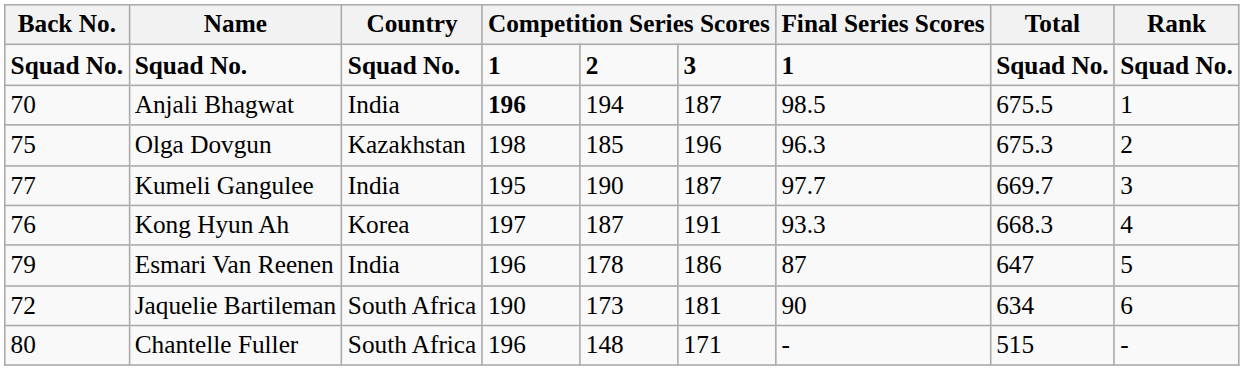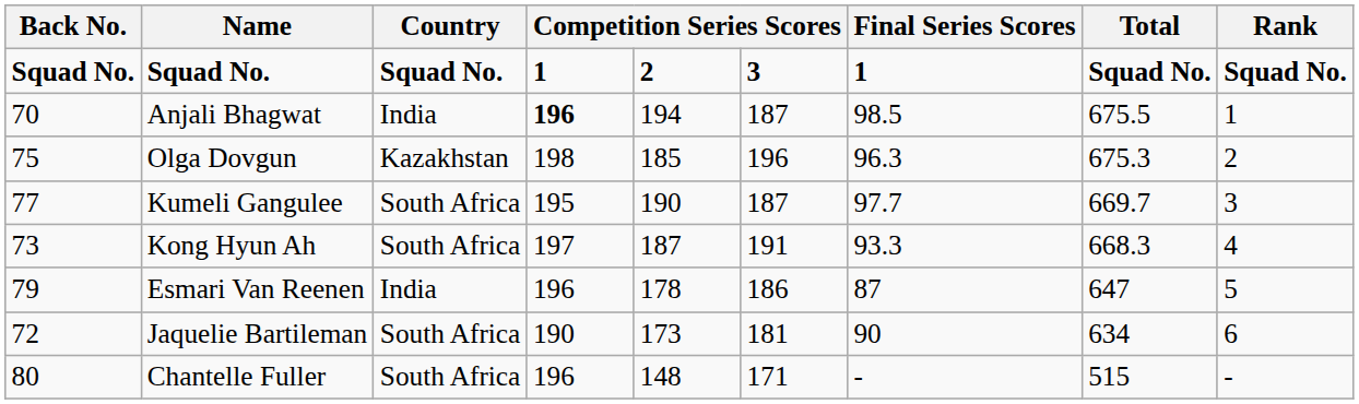Kumeli Gangulee | Country: India -> South Africa
Kong Hyun Ah | Back No.: 76 -> 73
Kong Hyun Ah | Country: Korea -> South Africa
